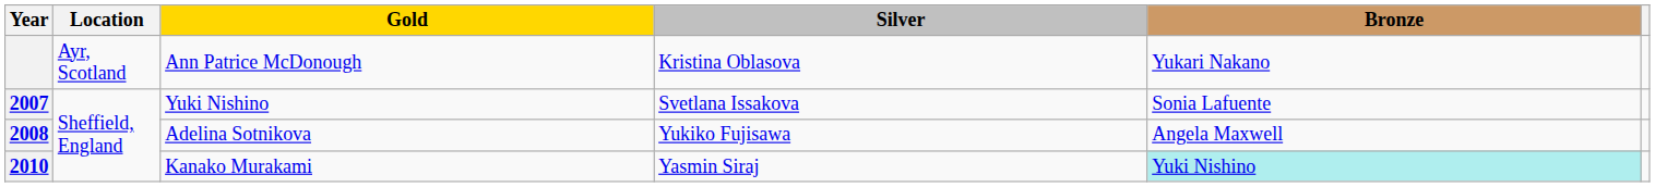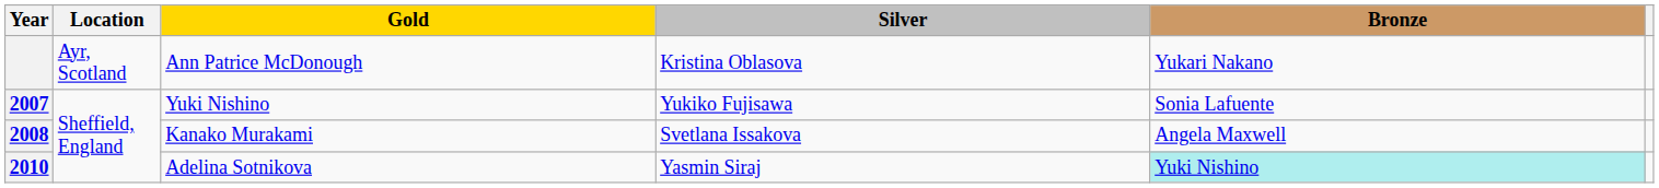2007 | Silver: Svetlana Issakova -> Yukiko Fujisawa
2008 | Gold: Adelina Sotnikova -> Kanako Murakami
2008 | Silver: Yukiko Fujisawa -> Svetlana Issakova
2010 | Gold: Kanako Murakami -> Adelina Sotnikova
